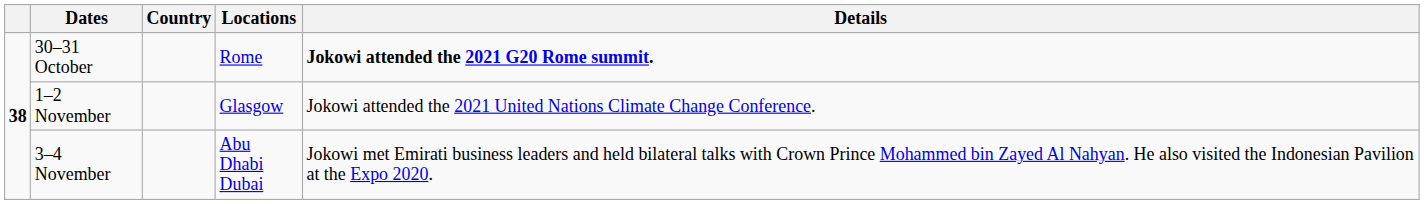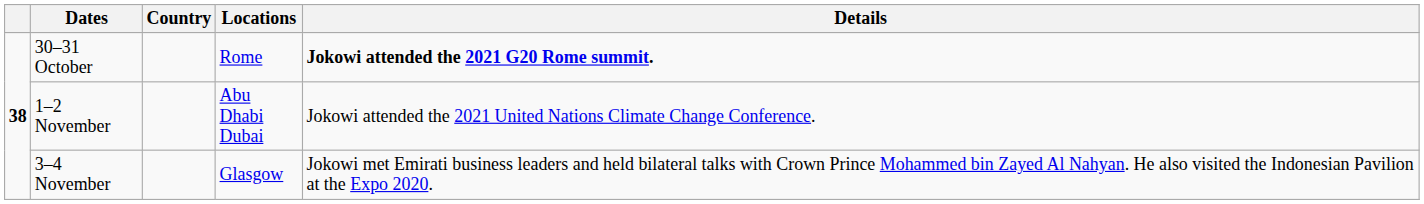1–2 November | Locations: Glasgow -> Abu Dhabi Dubai
3–4 November | Locations: Abu Dhabi Dubai -> Glasgow
